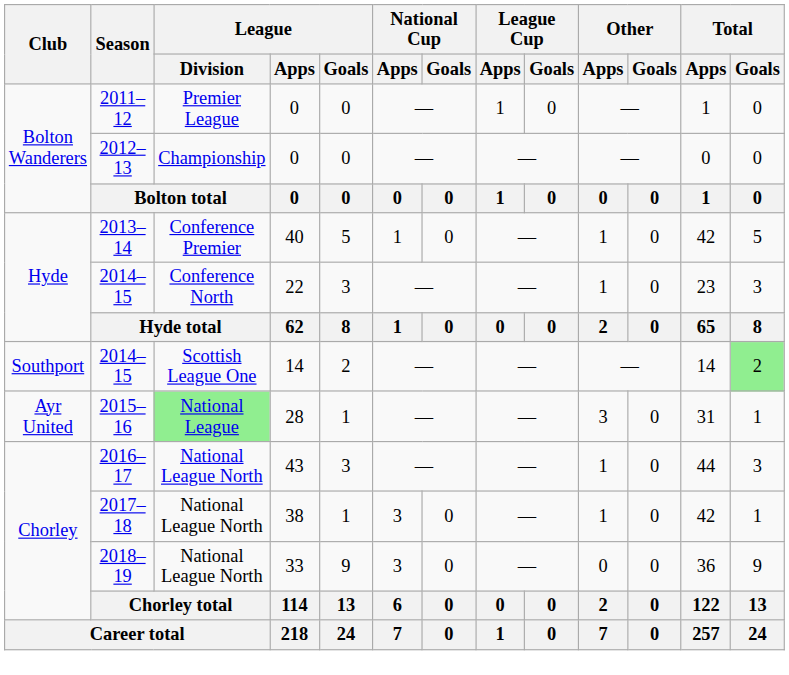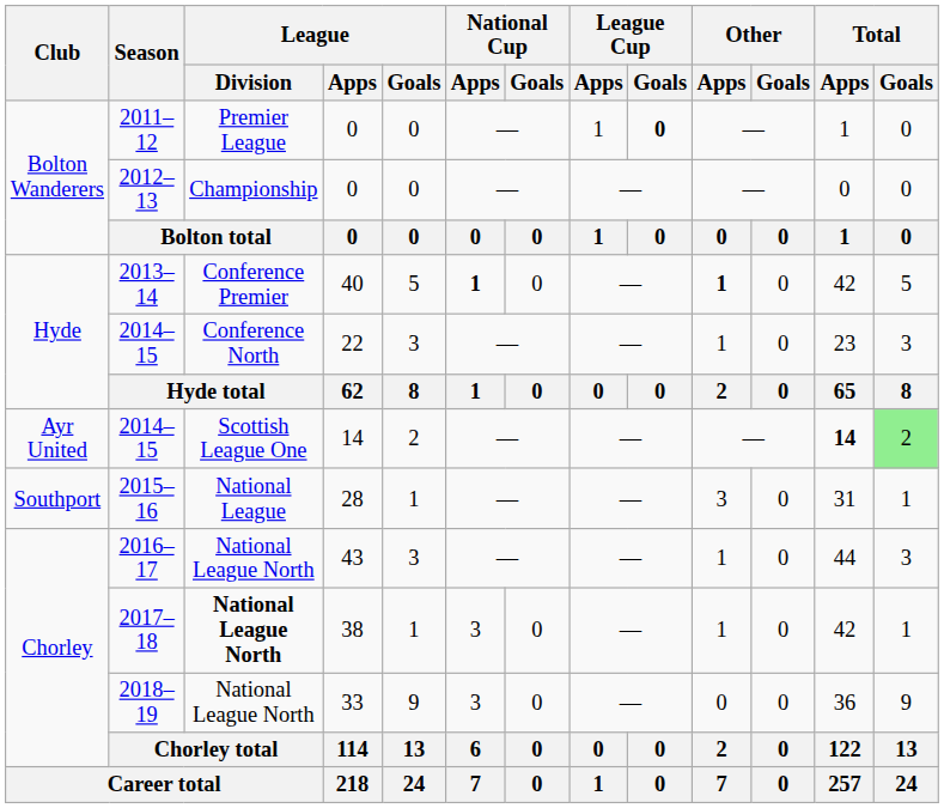2011–12 | League Cup / Goals: normal -> bold
2013–14 | National Cup / Apps: normal -> bold
2013–14 | Other / Apps: normal -> bold
2014–15 / 14 | Club: Southport -> Ayr United
2014–15 / 14 | Total / Apps: normal -> bold
2015–16 | Club: Ayr United -> Southport
2015–16 | League / Division: lightgreen background -> no background
2017–18 | League / Division: normal -> bold
